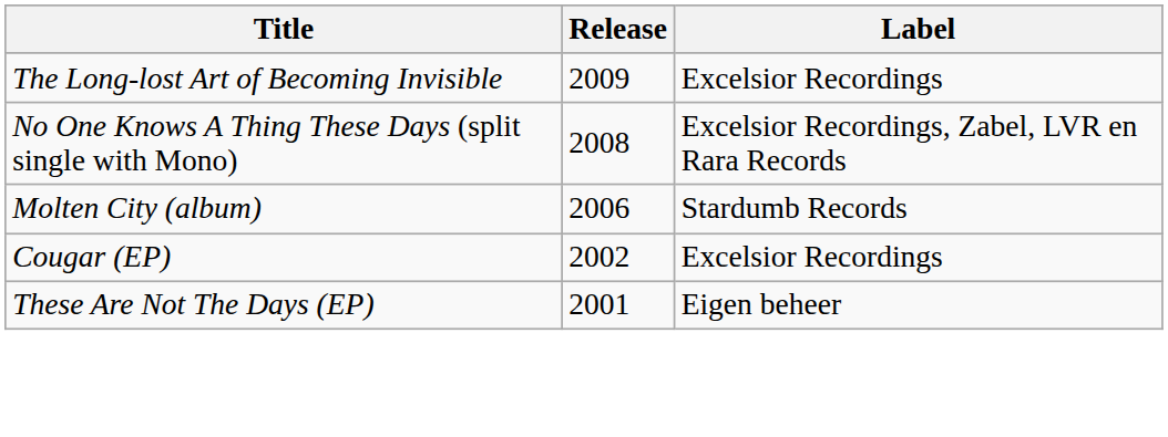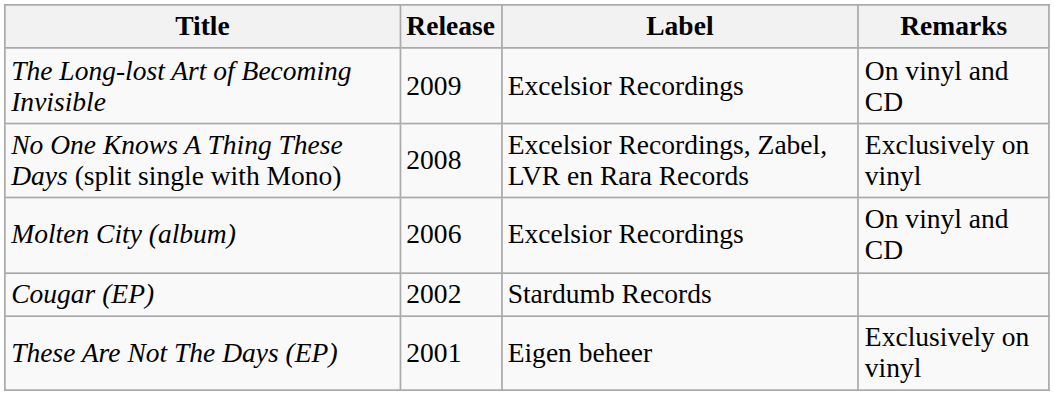+ column: Remarks | On vinyl and CD | Exclusively on vinyl | On vinyl and CD | Exclusively on vinyl
Molten City (album) | Label: Stardumb Records -> Excelsior Recordings
Cougar (EP) | Label: Excelsior Recordings -> Stardumb Records
